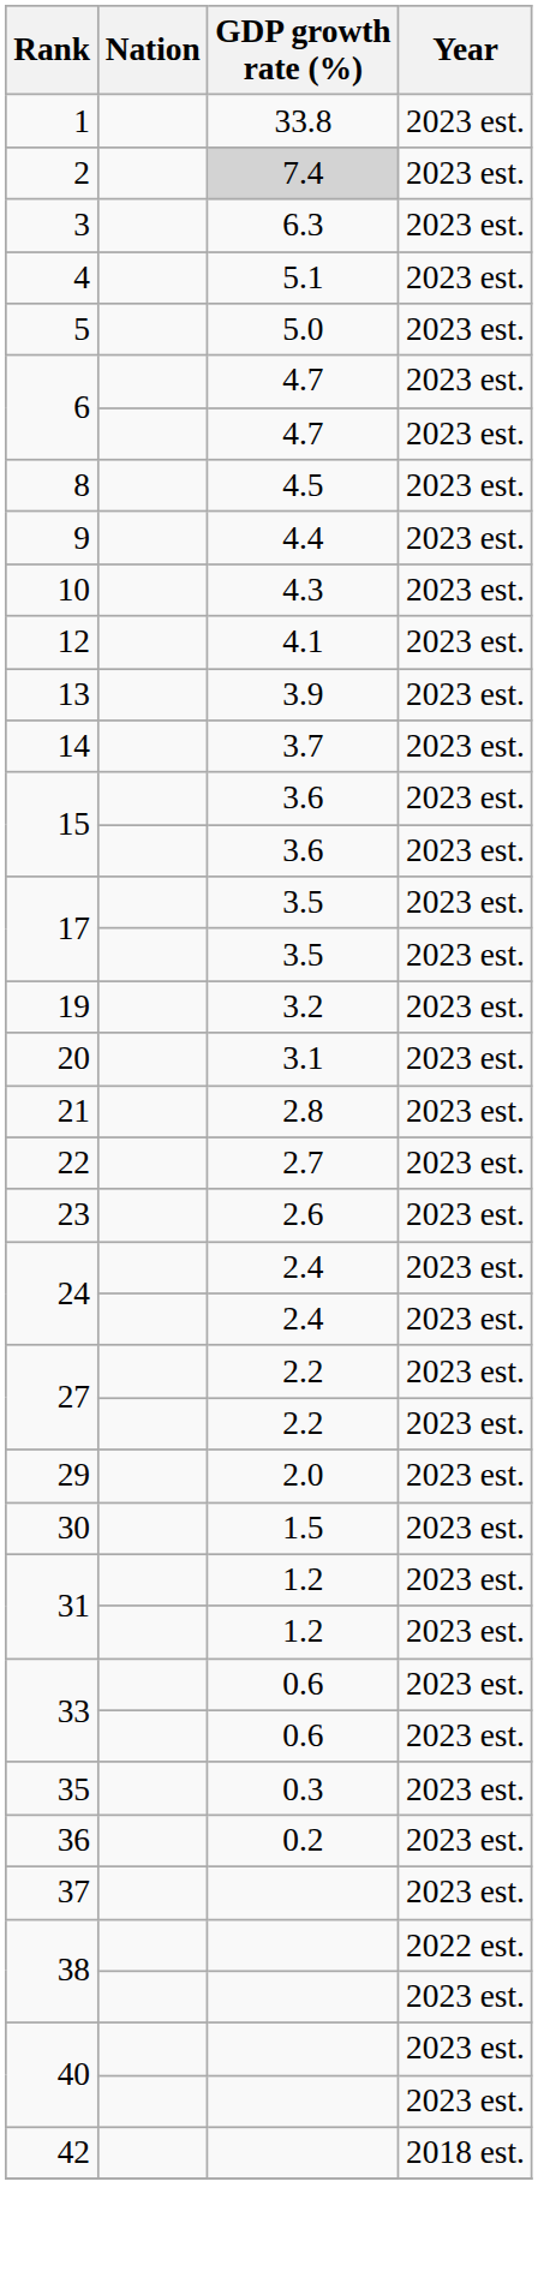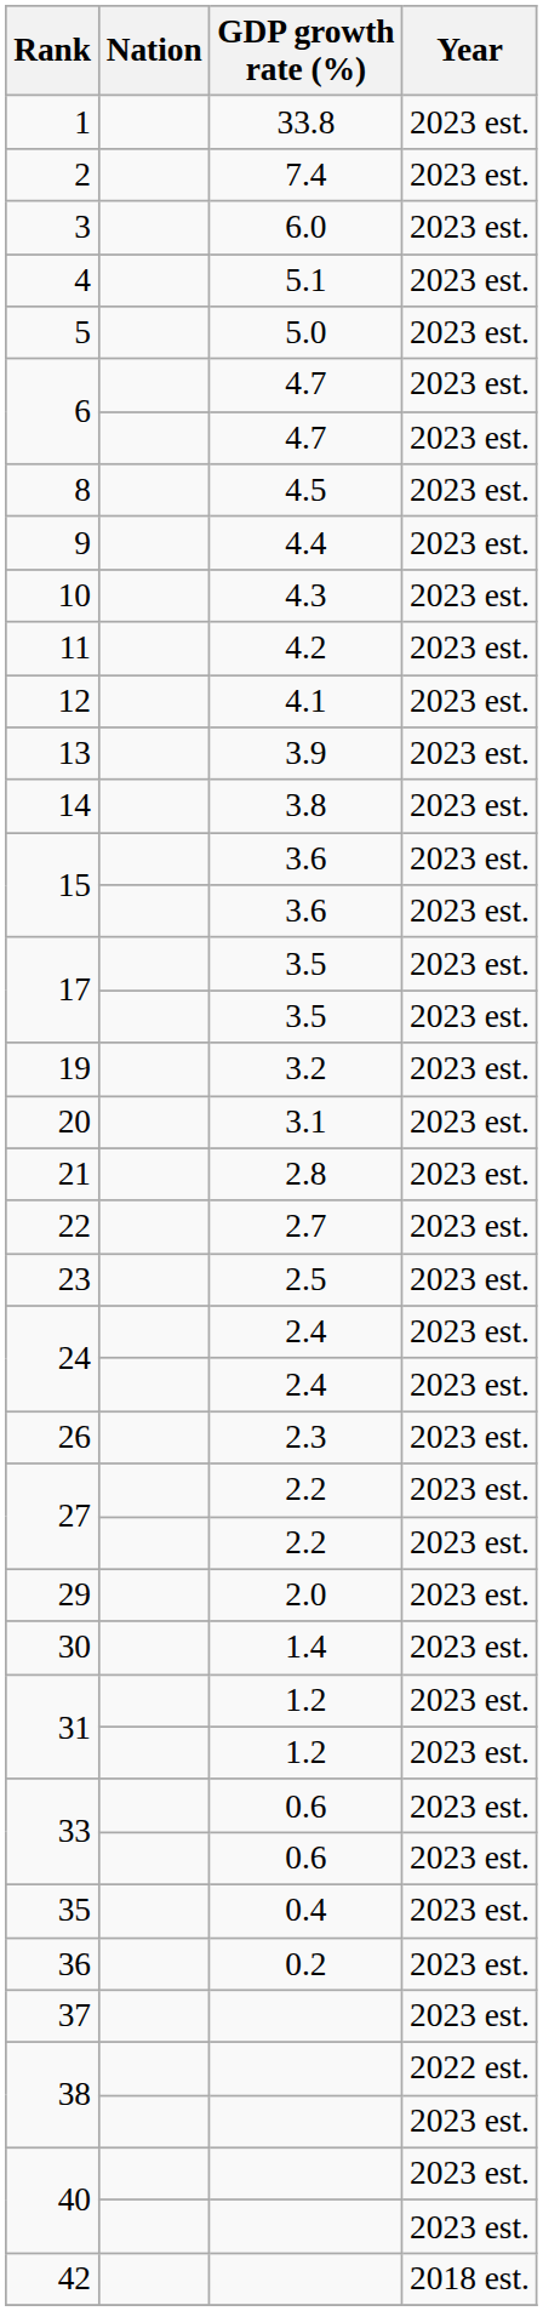2 | GDP growth rate (%): lightgrey background -> no background
3 | GDP growth rate (%): 6.3 -> 6.0
+ row: 11 | 4.2 | 2023 est.
14 | GDP growth rate (%): 3.7 -> 3.8
23 | GDP growth rate (%): 2.6 -> 2.5
+ row: 26 | 2.3 | 2023 est.
30 | GDP growth rate (%): 1.5 -> 1.4
35 | GDP growth rate (%): 0.3 -> 0.4
